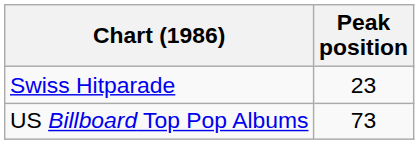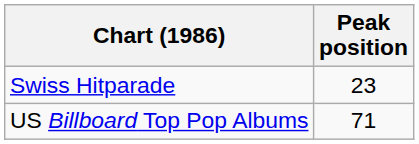US Billboard Top Pop Albums | Peak position: 73 -> 71
